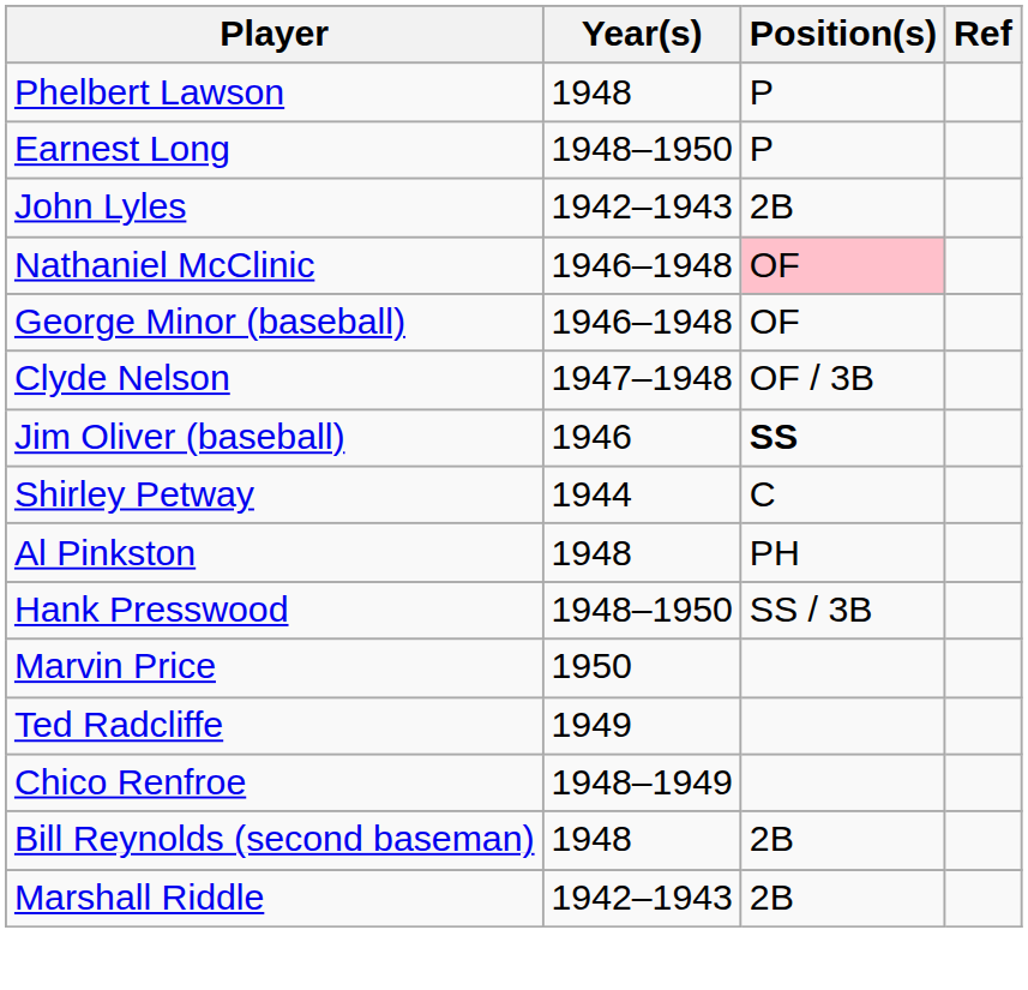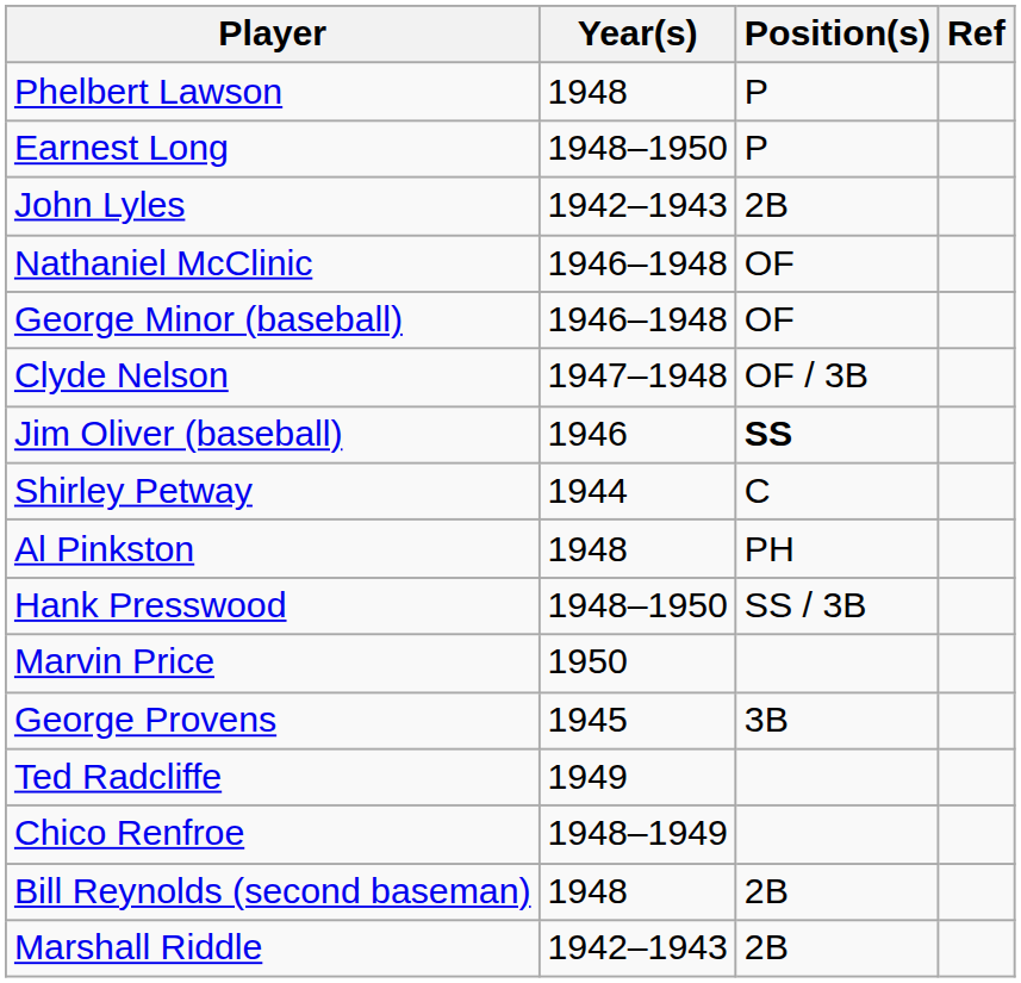Nathaniel McClinic | Position(s): pink background -> no background
+ row: George Provens | 1945 | 3B
